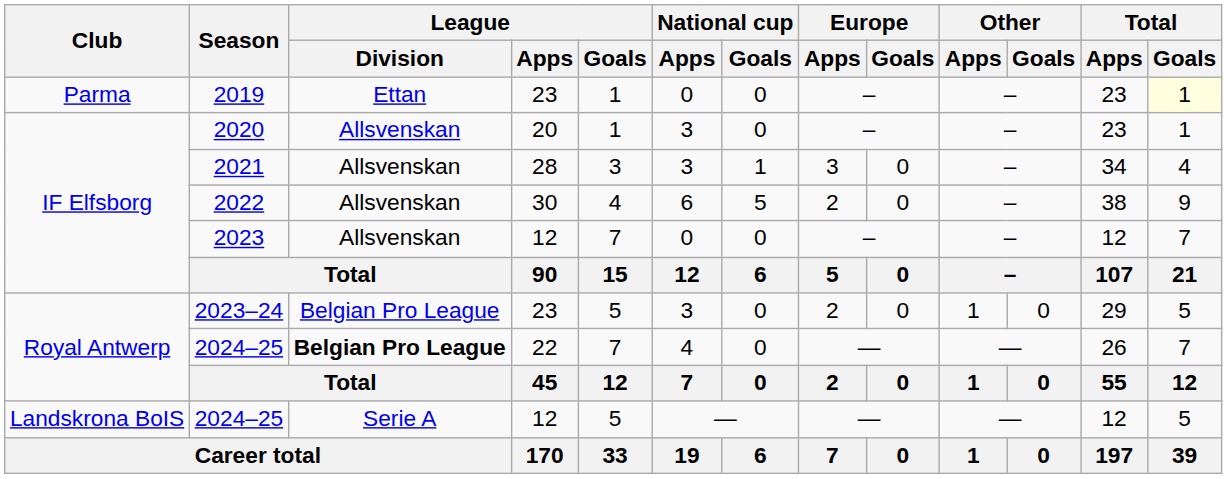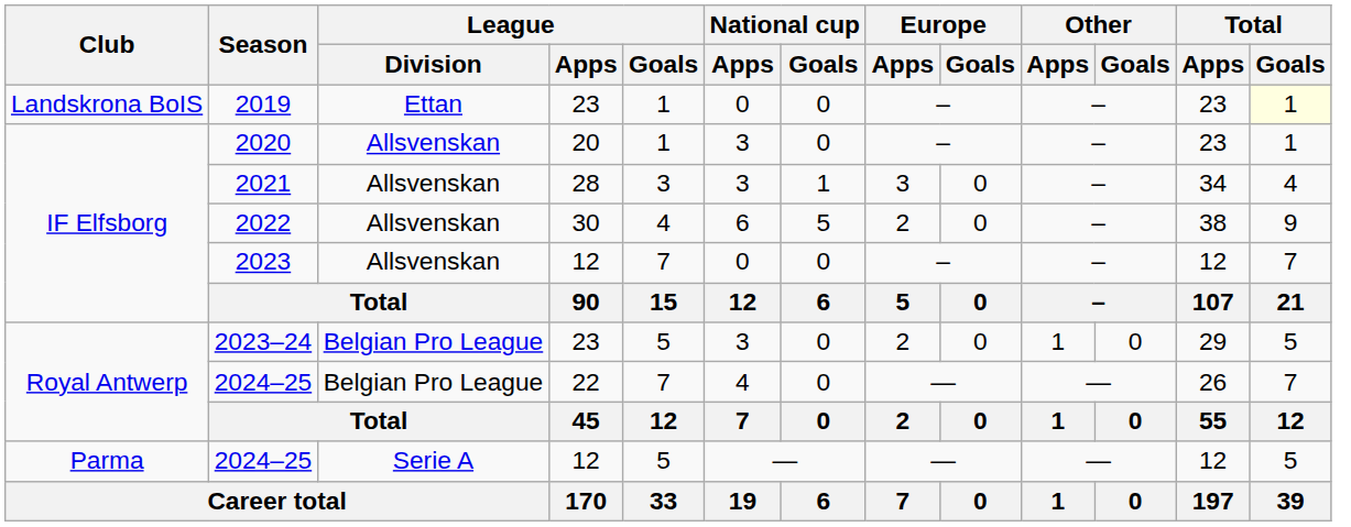2019 | Club: Parma -> Landskrona BoIS
2024–25 / 22 | League / Division: bold -> normal
2024–25 / 12 | Club: Landskrona BoIS -> Parma
